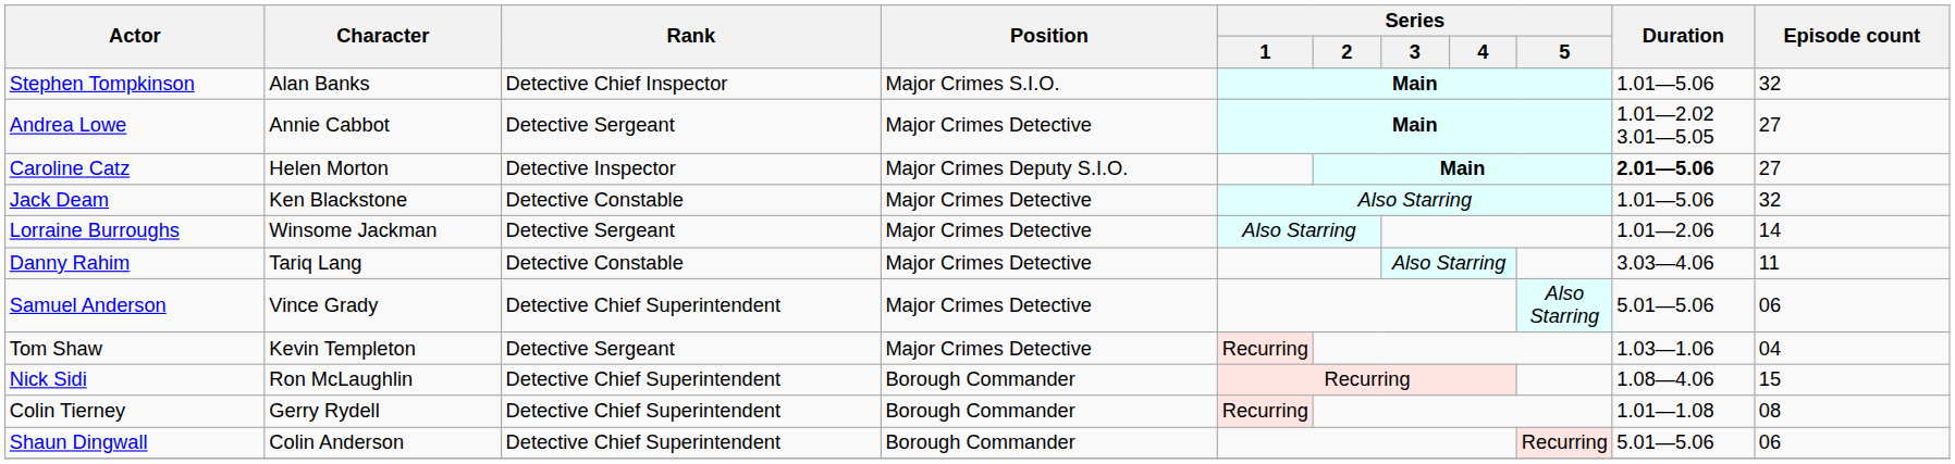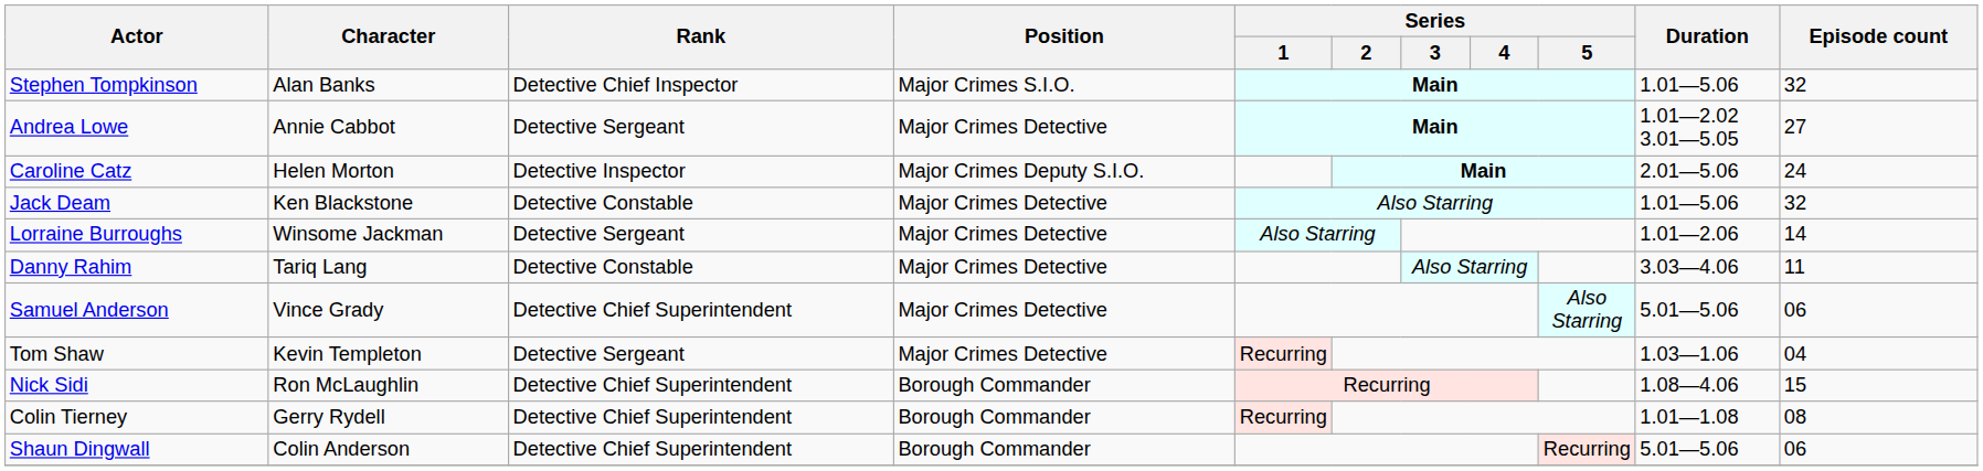Caroline Catz | Duration: bold -> normal
Caroline Catz | Episode count: 27 -> 24
